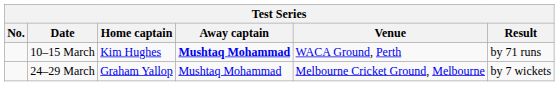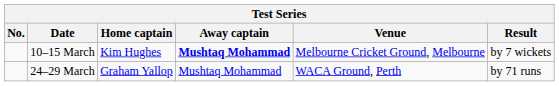10–15 March | Venue: WACA Ground, Perth -> Melbourne Cricket Ground, Melbourne
10–15 March | Result: by 71 runs -> by 7 wickets
24–29 March | Venue: Melbourne Cricket Ground, Melbourne -> WACA Ground, Perth
24–29 March | Result: by 7 wickets -> by 71 runs
